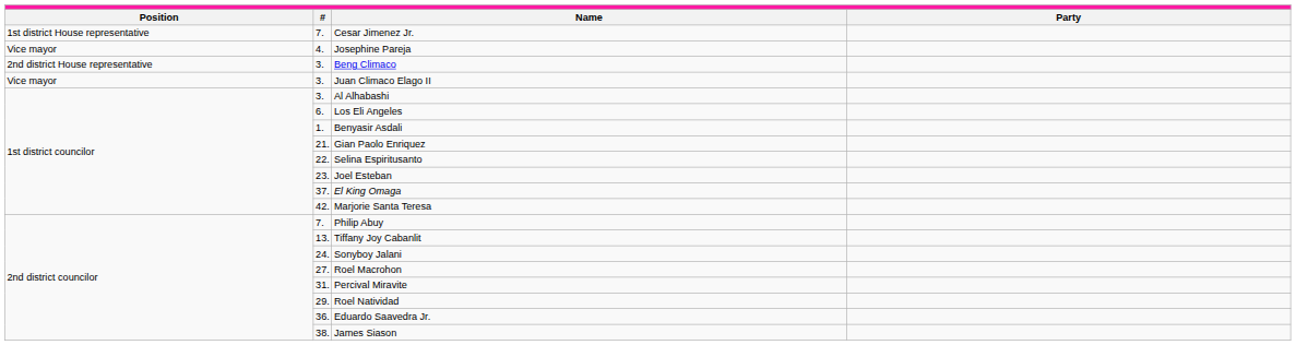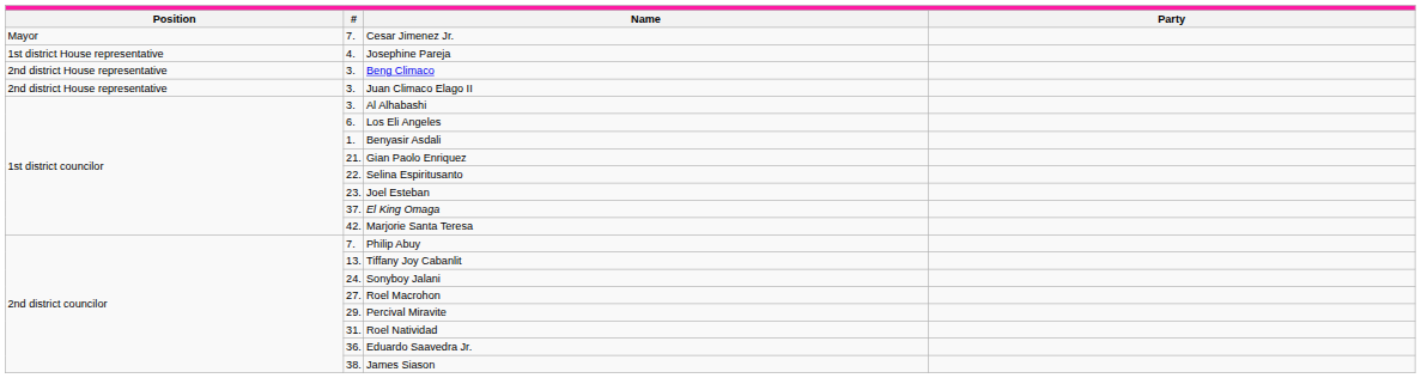Cesar Jimenez Jr. | column 1: 1st district House representative -> Mayor
Josephine Pareja | column 1: Vice mayor -> 1st district House representative
Juan Climaco Elago II | column 1: Vice mayor -> 2nd district House representative
Percival Miravite | column 2: 31. -> 29.
Roel Natividad | column 2: 29. -> 31.
